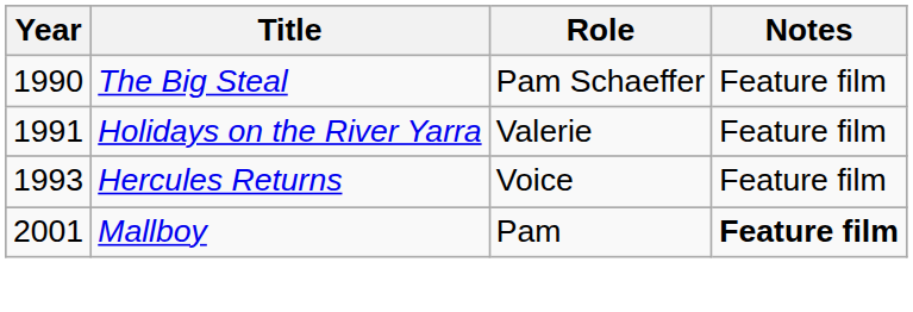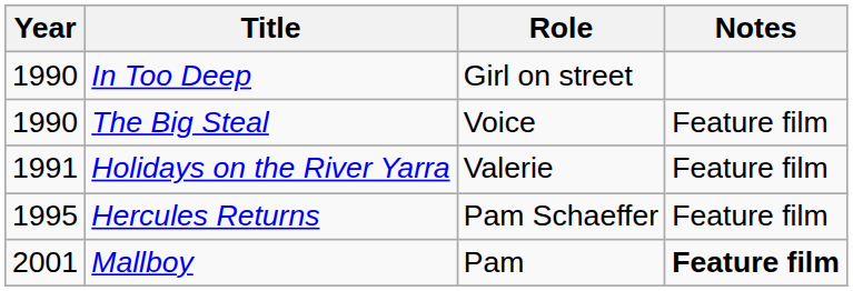+ row: 1990 | In Too Deep | Girl on street
The Big Steal | Role: Pam Schaeffer -> Voice
Hercules Returns | Year: 1993 -> 1995
Hercules Returns | Role: Voice -> Pam Schaeffer
